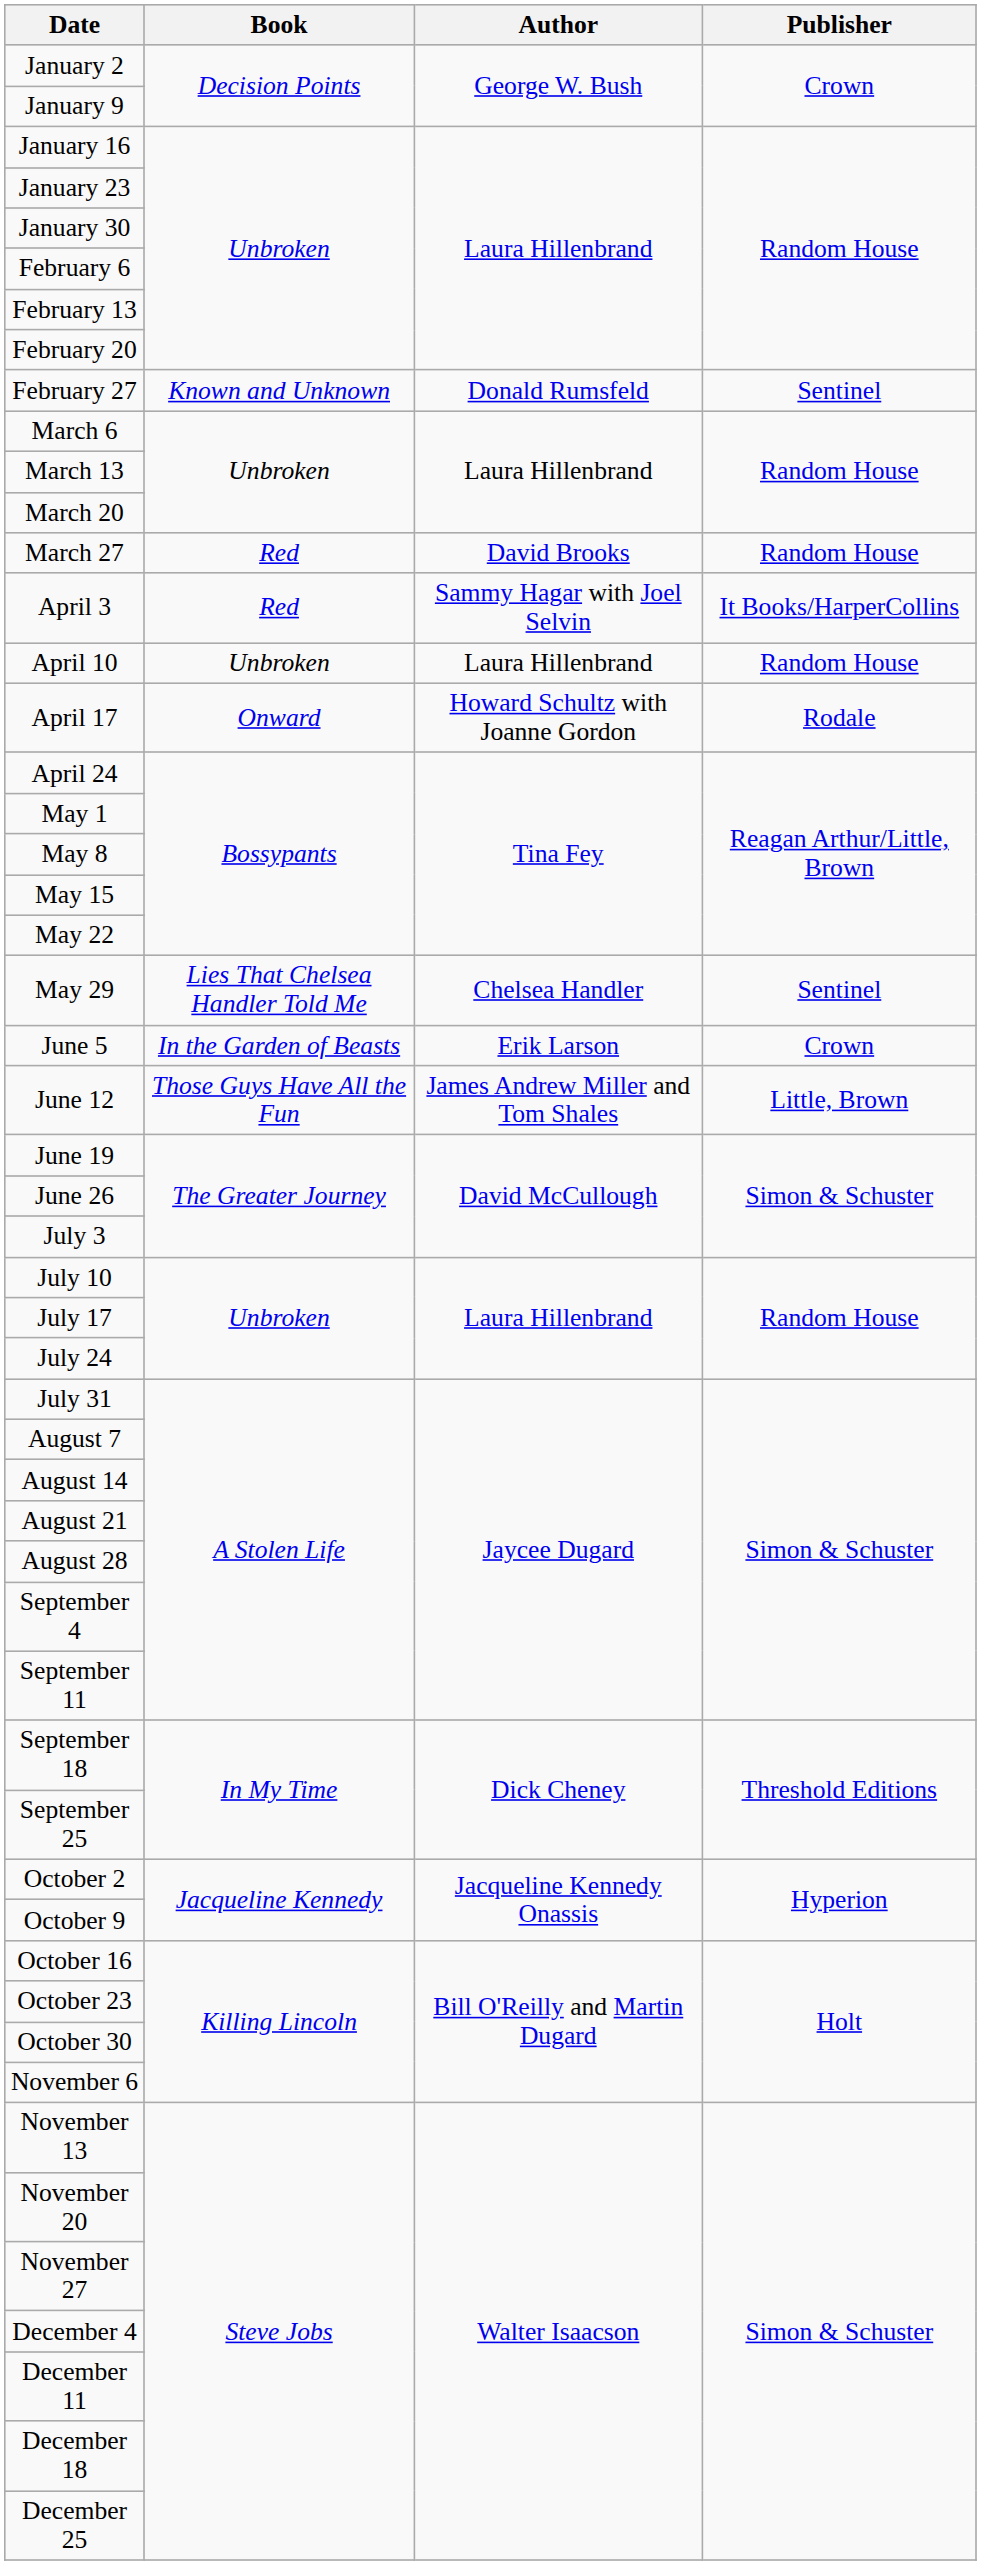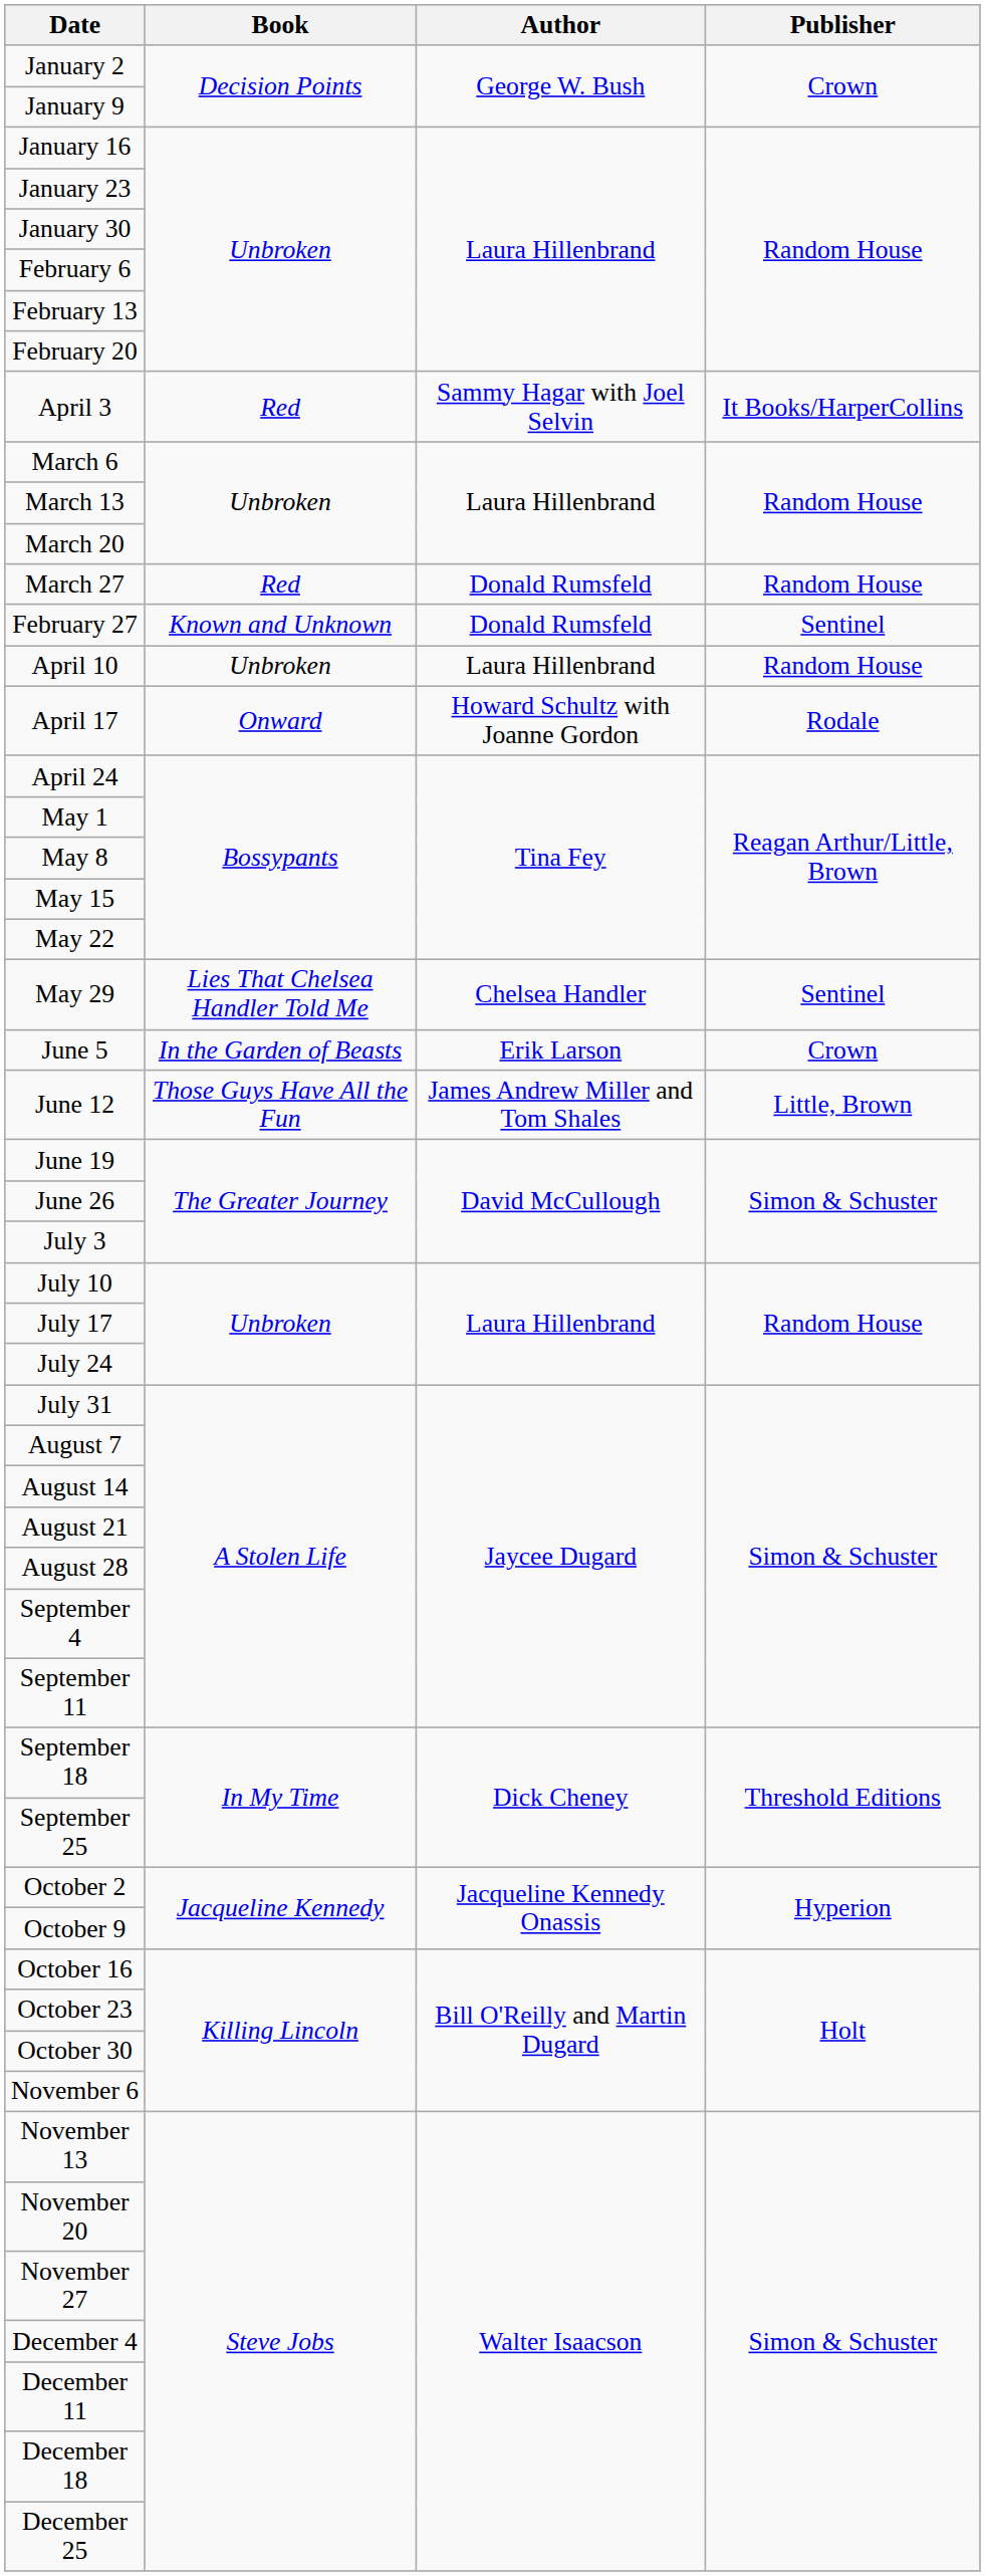rows swapped: February 27 <-> April 3
March 27 | Author: David Brooks -> Donald Rumsfeld
